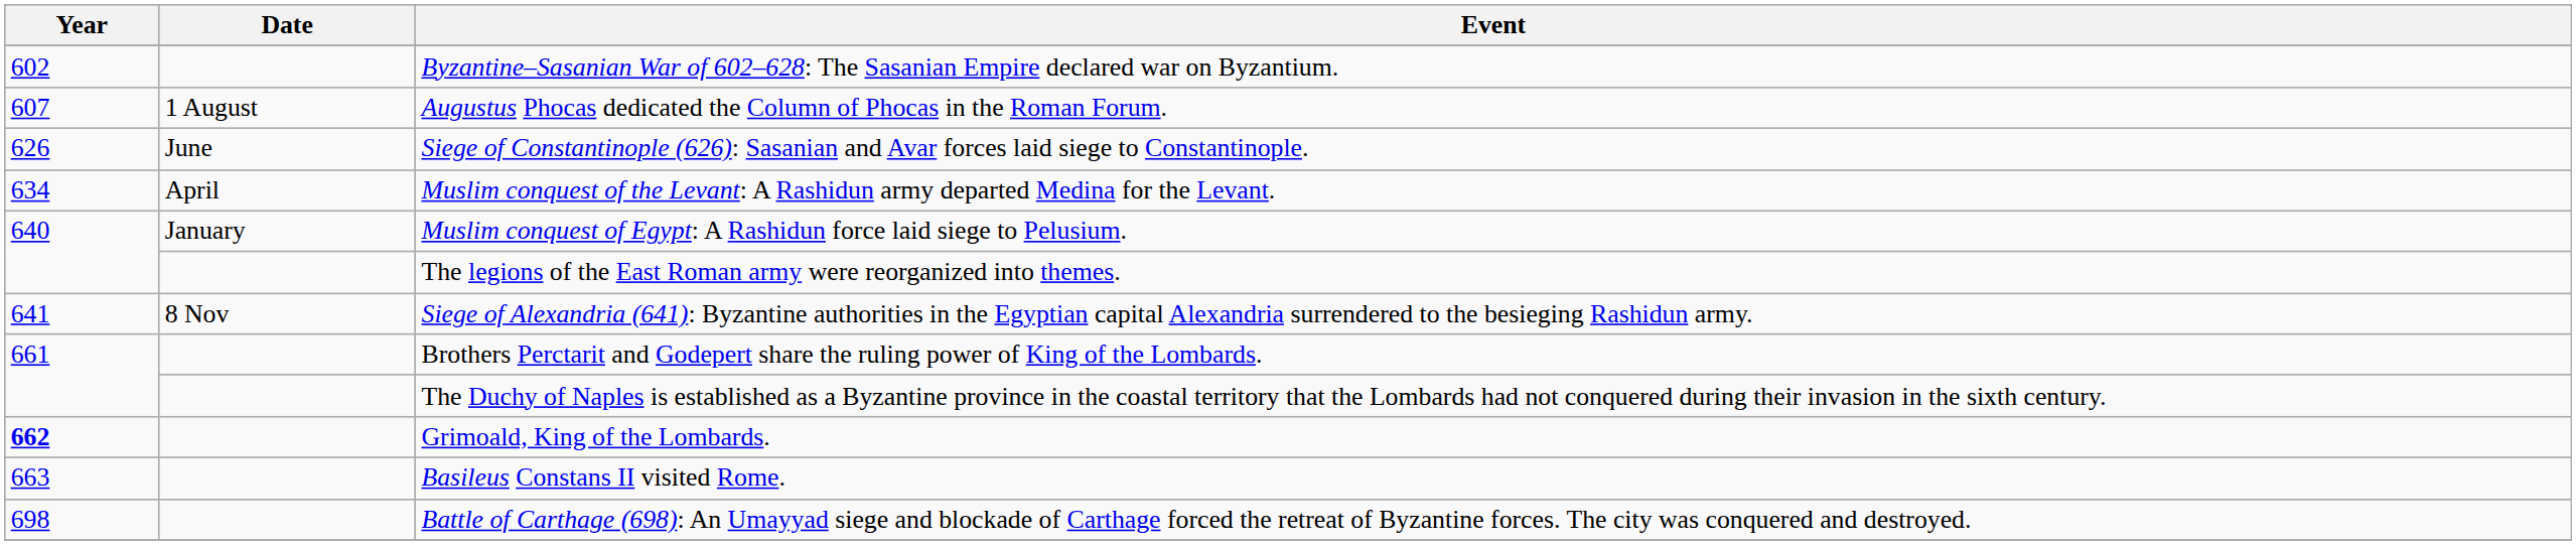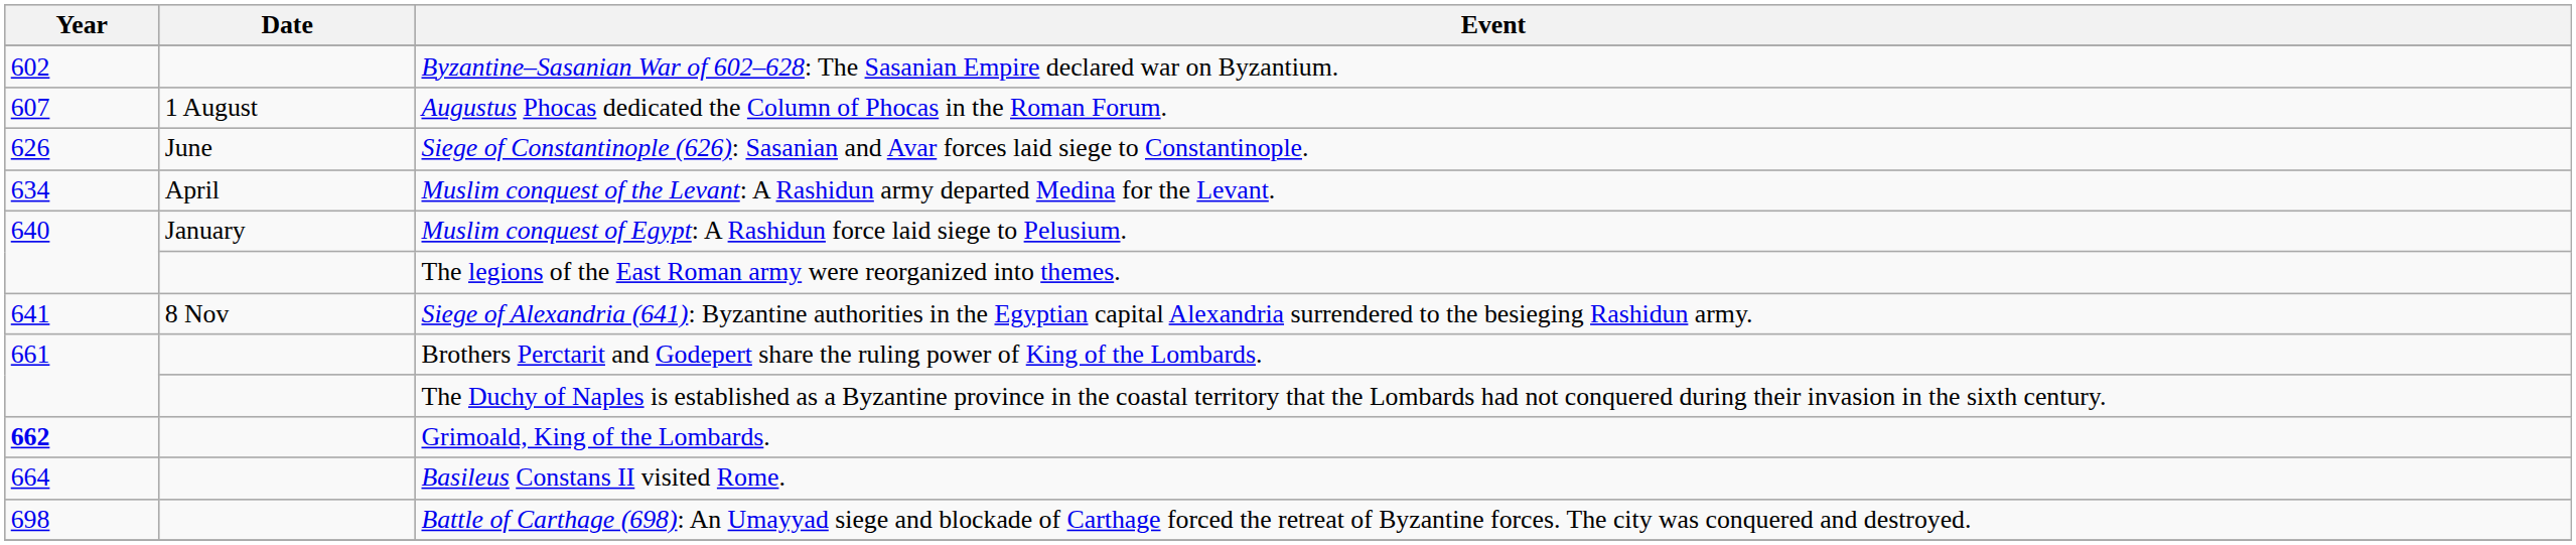Basileus Constans II visited Rome. | Year: 663 -> 664
